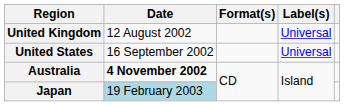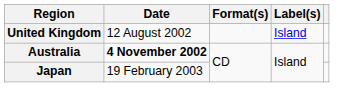United Kingdom | Label(s): Universal -> Island
- row: United States | 16 September 2002 | Universal
Japan | Date: lightblue background -> no background
